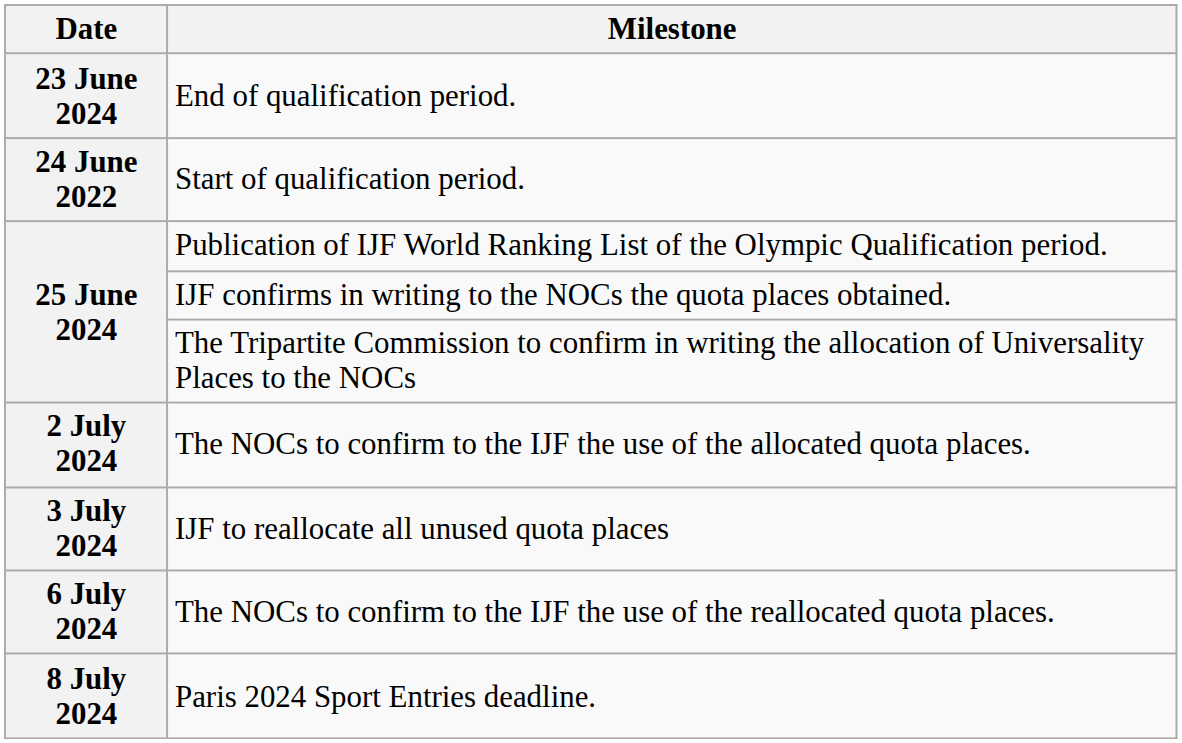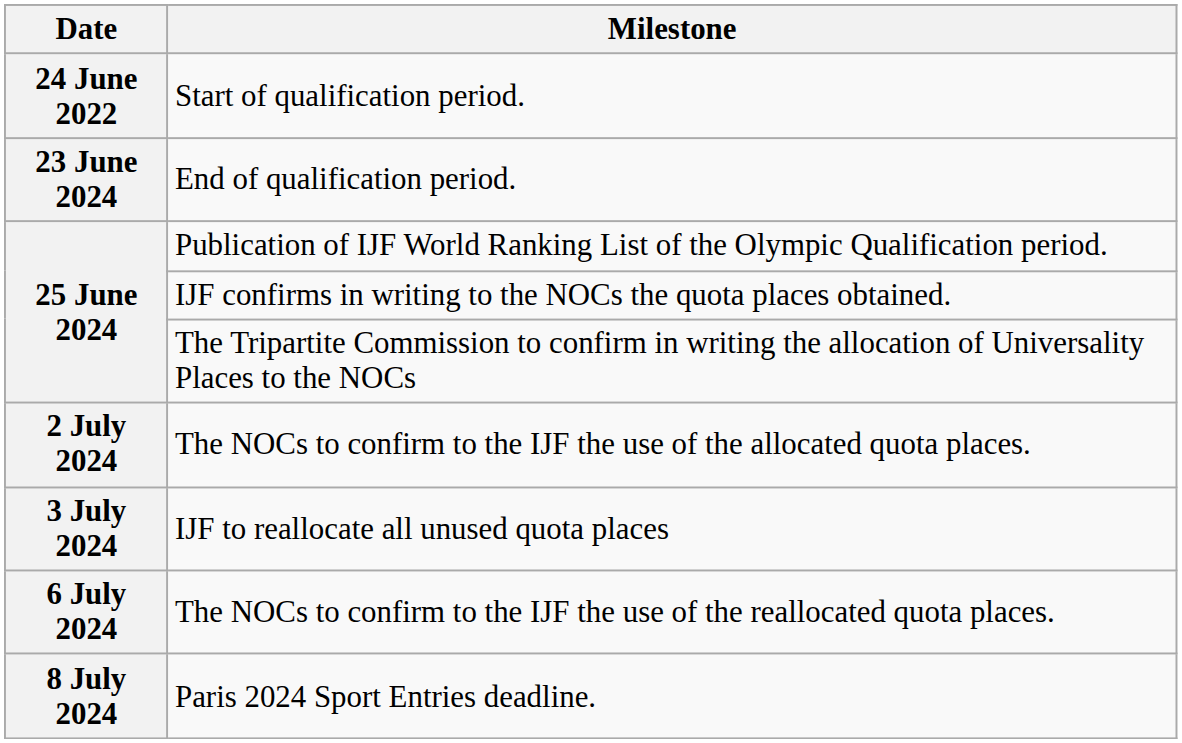rows swapped: Start of qualification period. <-> End of qualification period.
